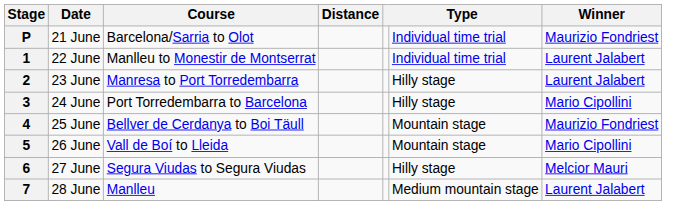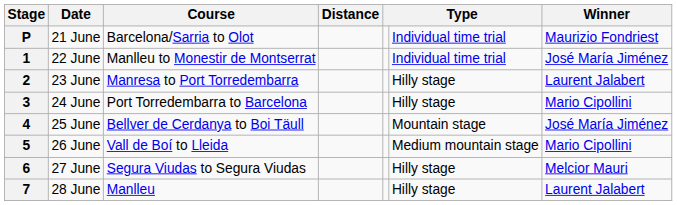1 | Winner: Laurent Jalabert -> José María Jiménez
4 | Winner: Maurizio Fondriest -> José María Jiménez
5 | column 6: Mountain stage -> Medium mountain stage
7 | column 6: Medium mountain stage -> Hilly stage
